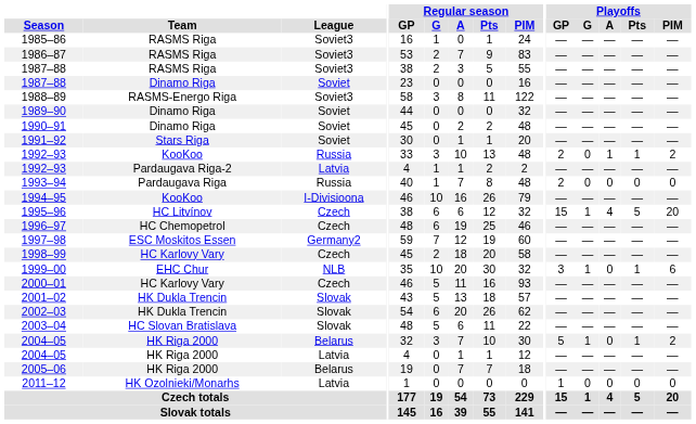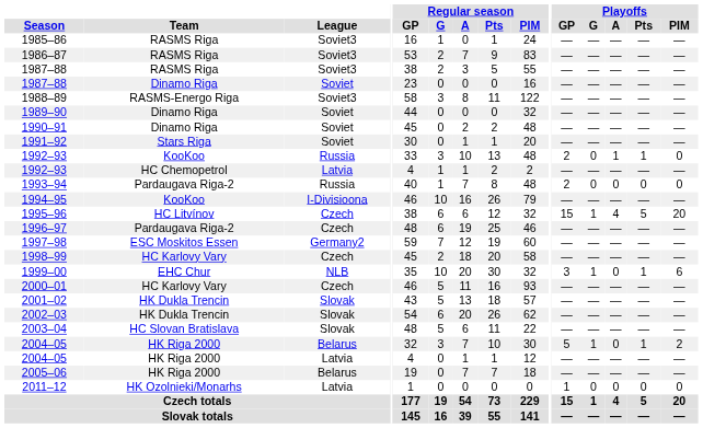1992–93 / Russia | Playoffs / PIM: 2 -> 0
1992–93 / Latvia | Team: Pardaugava Riga-2 -> HC Chemopetrol
1993–94 | Team: Pardaugava Riga -> Pardaugava Riga-2
1996–97 | Team: HC Chemopetrol -> Pardaugava Riga-2
